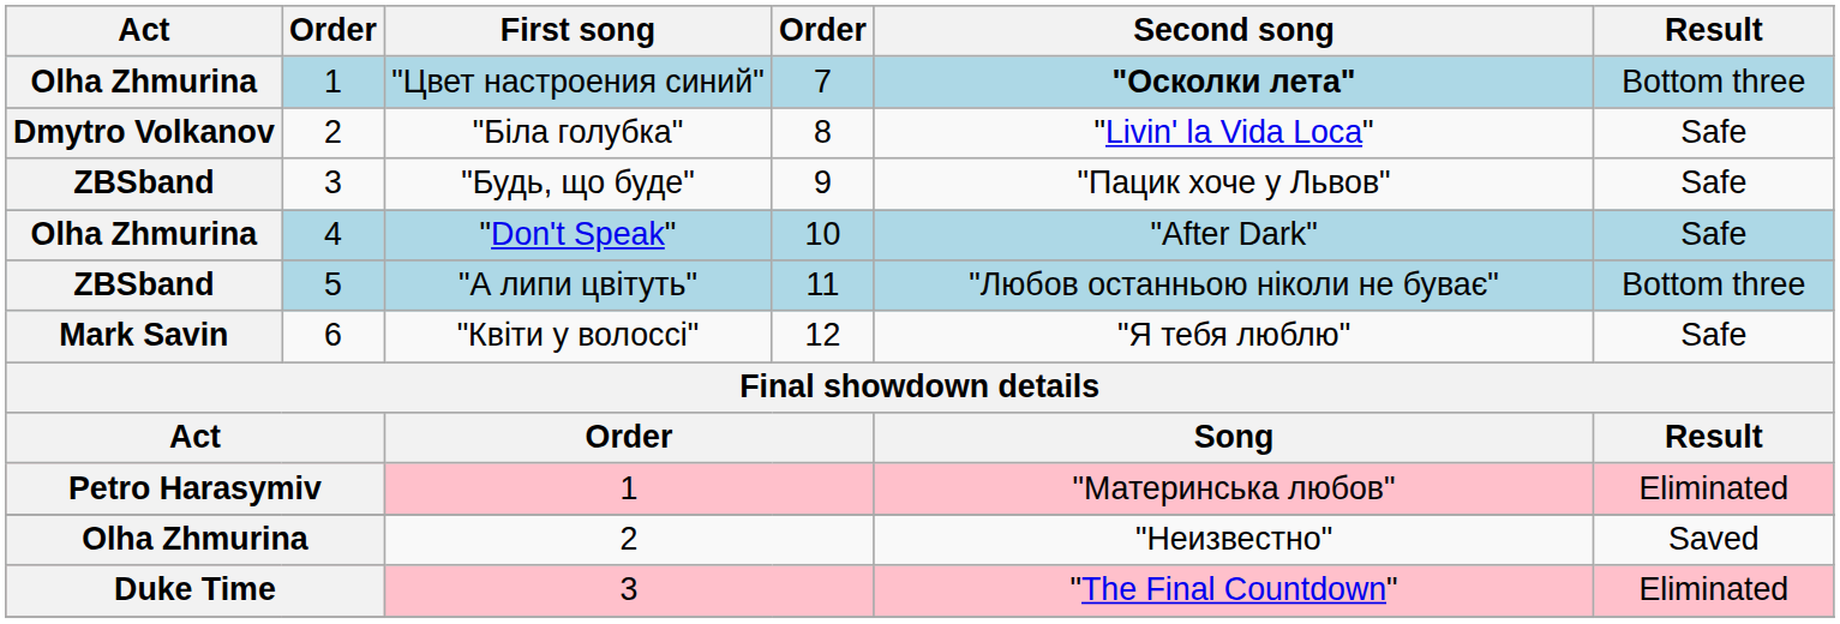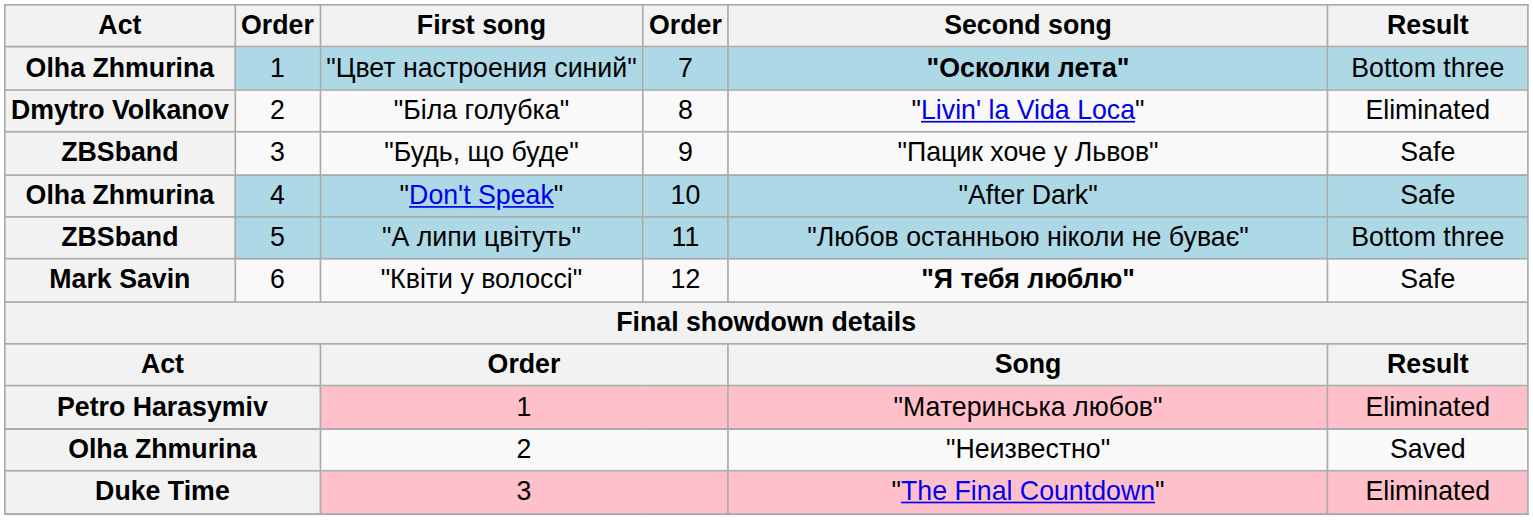"Біла голубка" | Result: Safe -> Eliminated
"Квіти у волоссі" | Second song: normal -> bold
